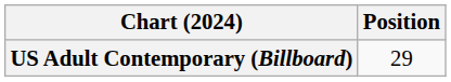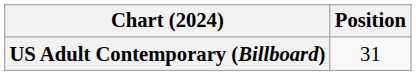US Adult Contemporary (Billboard) | Position: 29 -> 31
